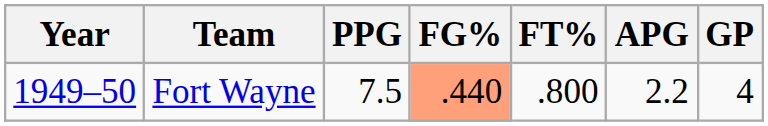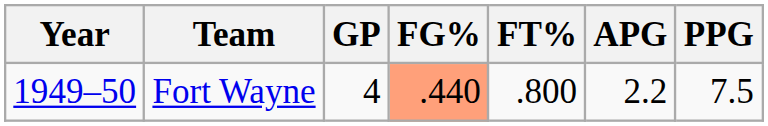columns swapped: GP <-> PPG
